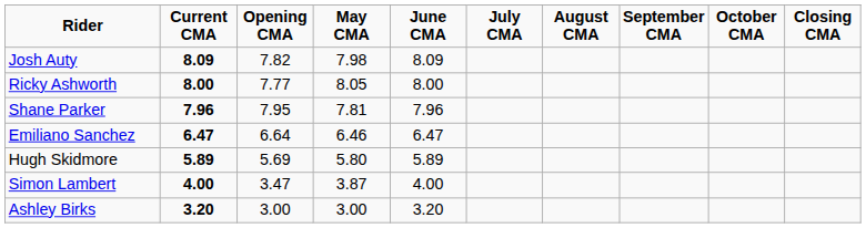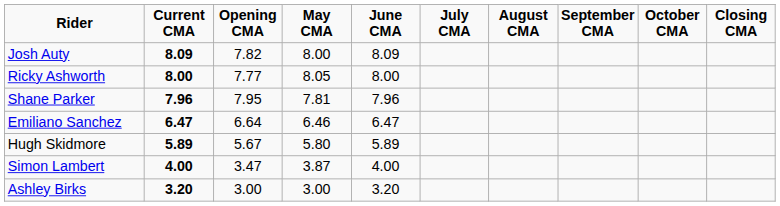Josh Auty | May CMA: 7.98 -> 8.00
Hugh Skidmore | Opening CMA: 5.69 -> 5.67
